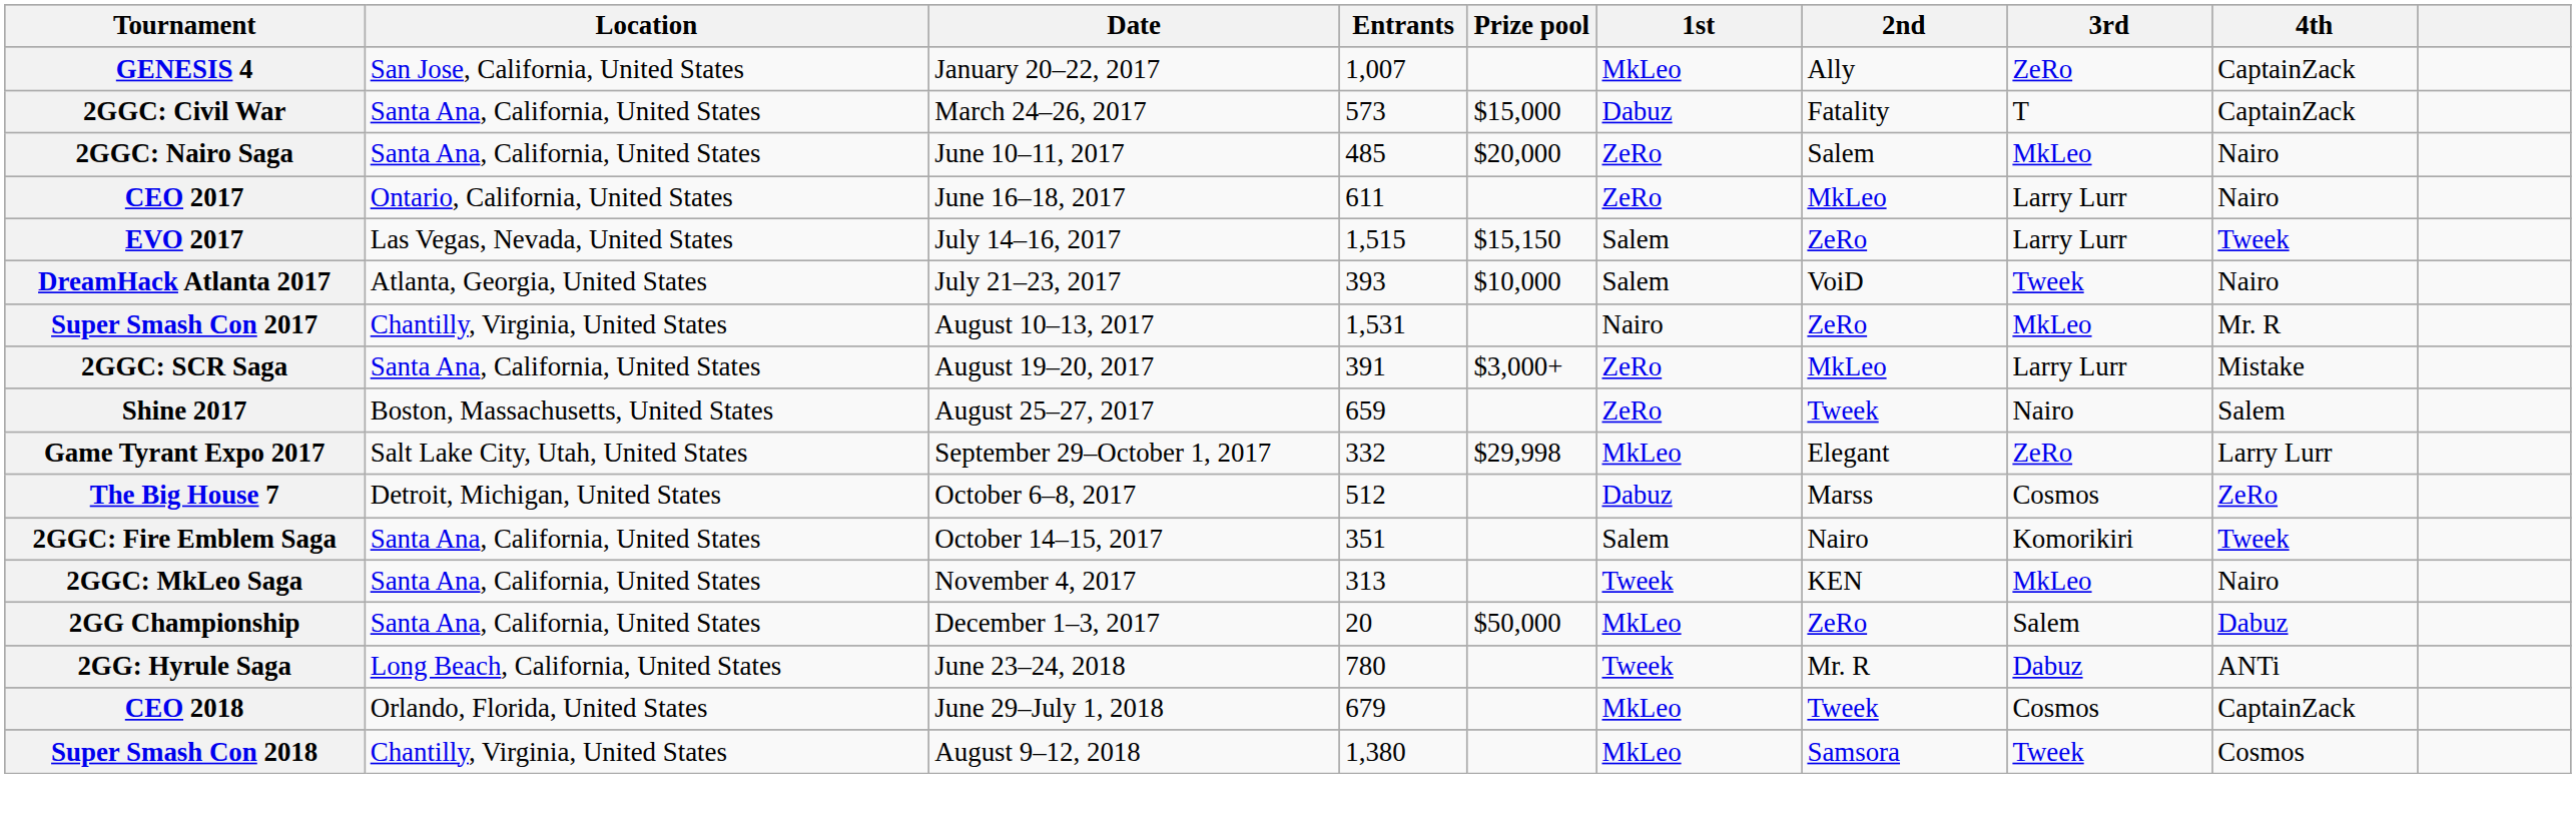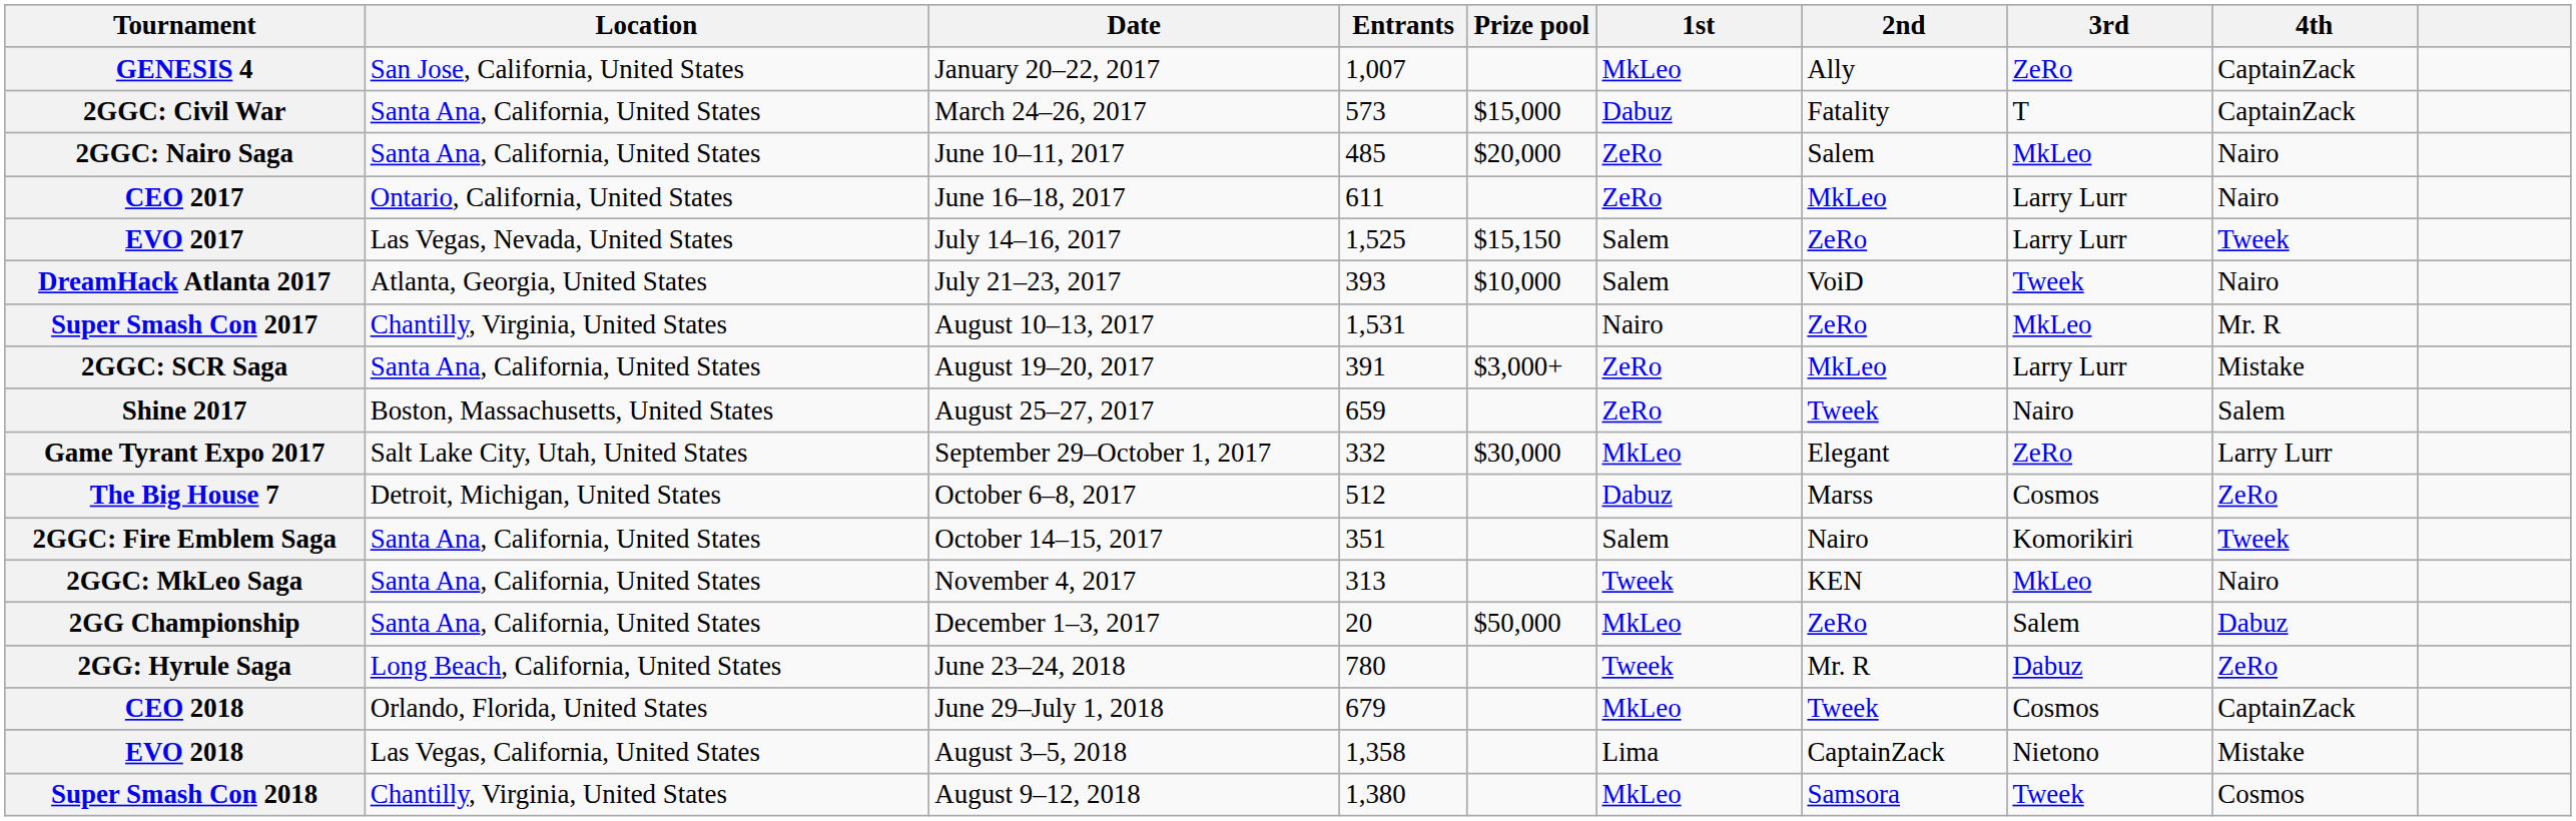EVO 2017 | Entrants: 1,515 -> 1,525
Game Tyrant Expo 2017 | Prize pool: $29,998 -> $30,000
2GG: Hyrule Saga | 4th: ANTi -> ZeRo
+ row: EVO 2018 | Las Vegas, California, United States | August 3–5, 2018 | 1,358 | Lima | CaptainZack | Nietono | Mistake
